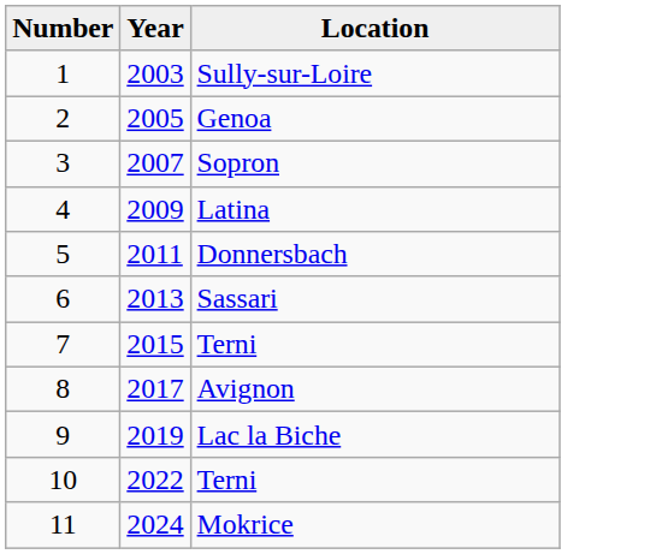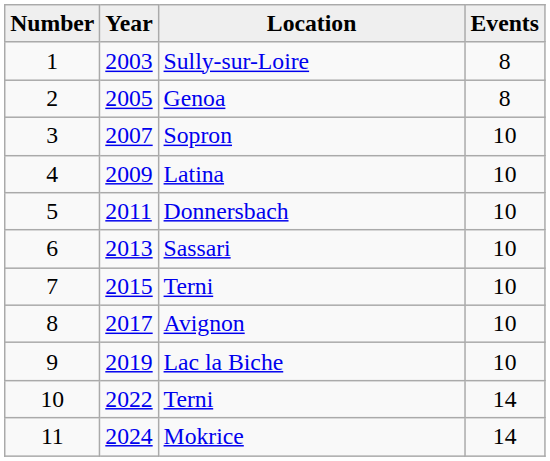+ column: Events | 8 | 8 | 10 | 10 | 10 | 10 | 10 | 10 | 10 | 14 | 14
